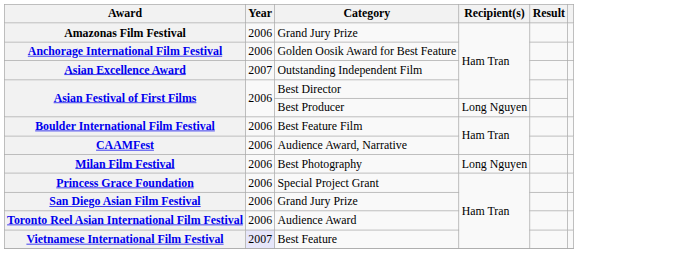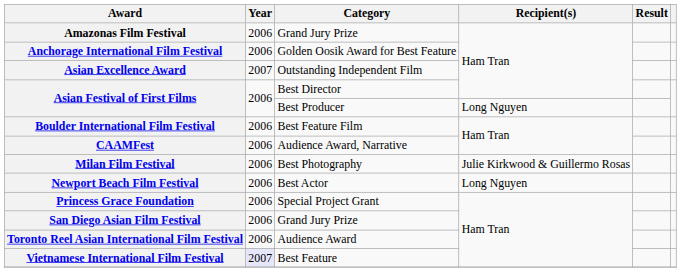Milan Film Festival | Recipient(s): Long Nguyen -> Julie Kirkwood & Guillermo Rosas
+ row: Newport Beach Film Festival | 2006 | Best Actor | Long Nguyen
